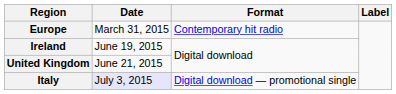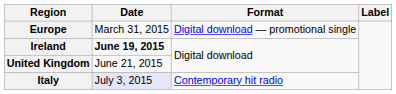Europe | Format: Contemporary hit radio -> Digital download — promotional single
Ireland | Date: normal -> bold
Italy | Format: Digital download — promotional single -> Contemporary hit radio
